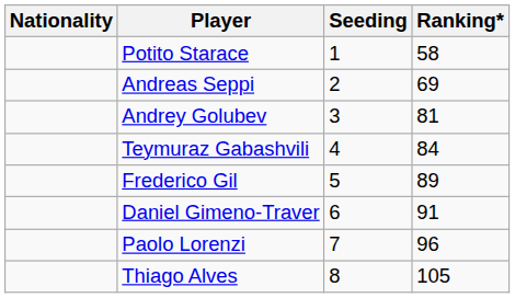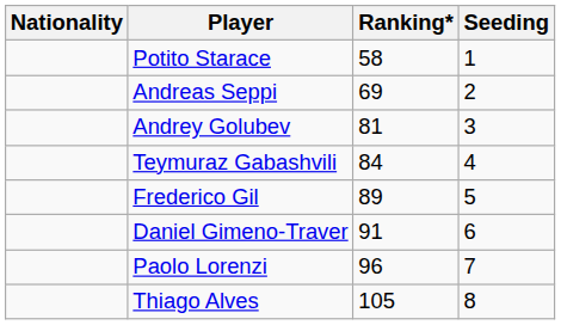columns swapped: Ranking* <-> Seeding
